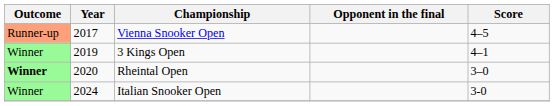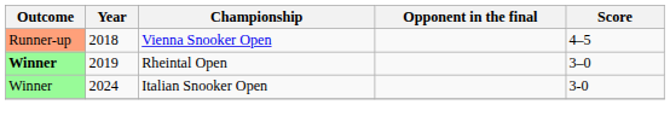Vienna Snooker Open | Year: 2017 -> 2018
- row: Winner | 2019 | 3 Kings Open | 4–1
Rheintal Open | Year: 2020 -> 2019
